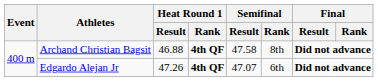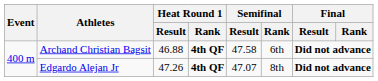Archand Christian Bagsit | Semifinal / Rank: 8th -> 6th
Edgardo Alejan Jr | Semifinal / Rank: 6th -> 8th
